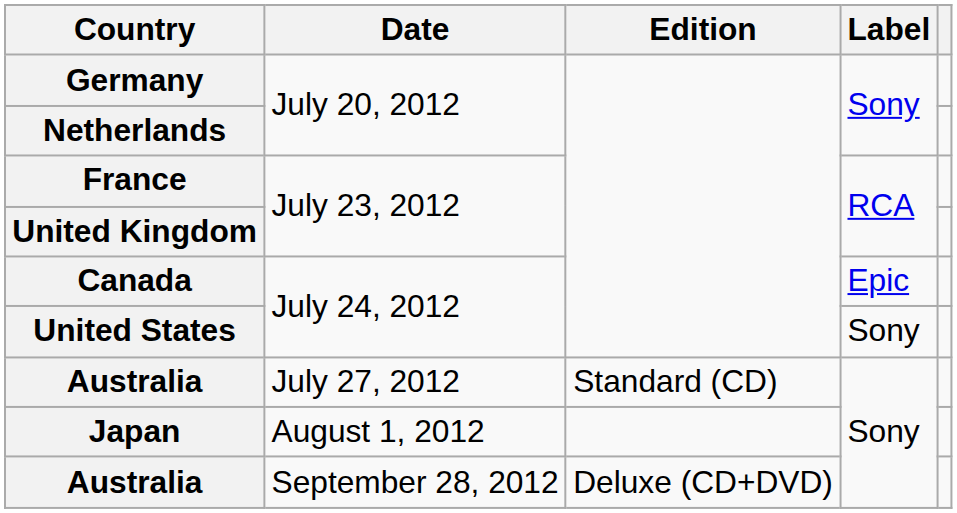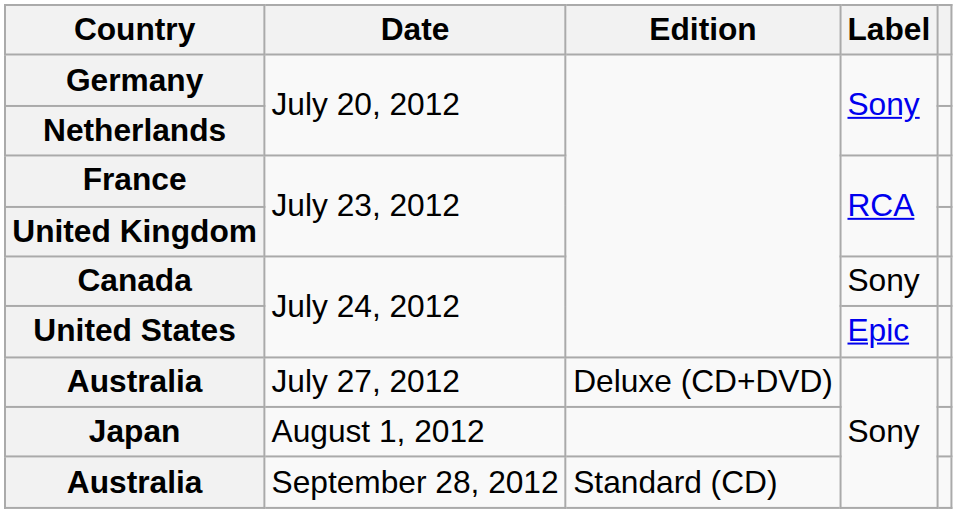Canada | Label: Epic -> Sony
United States | Label: Sony -> Epic
Australia / July 27, 2012 | Edition: Standard (CD) -> Deluxe (CD+DVD)
Australia / September 28, 2012 | Edition: Deluxe (CD+DVD) -> Standard (CD)
